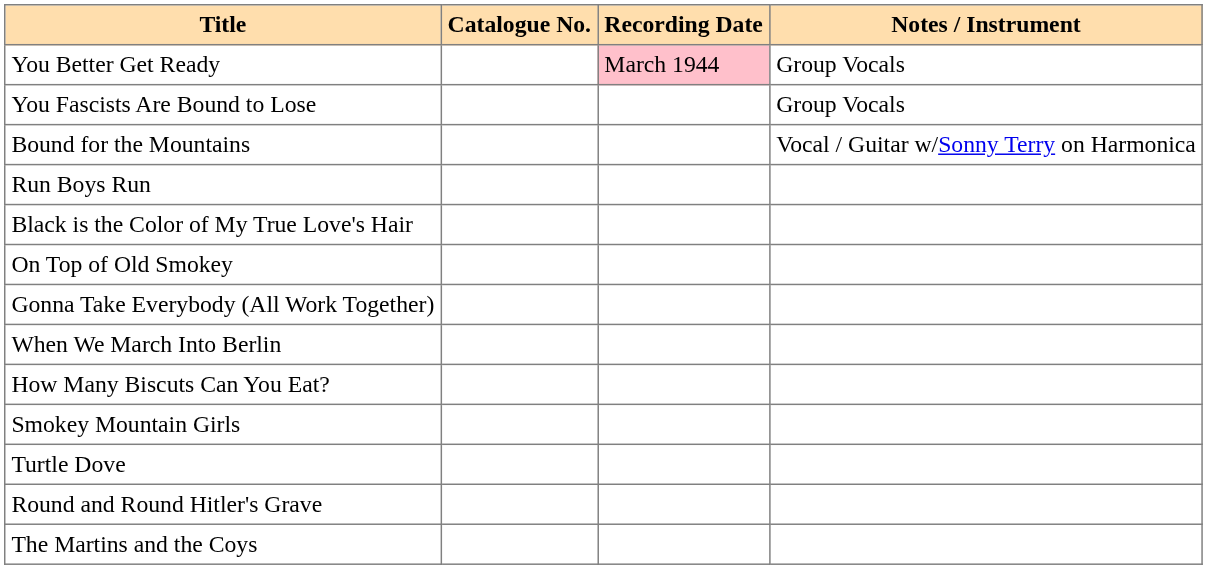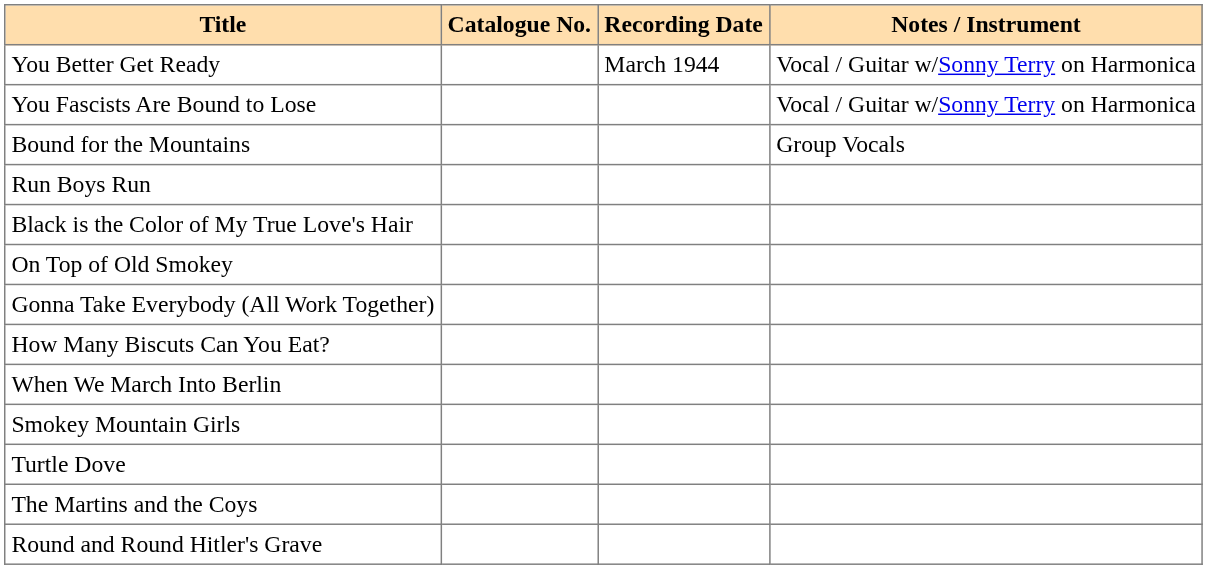You Better Get Ready | Recording Date: pink background -> no background
You Better Get Ready | Notes / Instrument: Group Vocals -> Vocal / Guitar w/Sonny Terry on Harmonica
You Fascists Are Bound to Lose | Notes / Instrument: Group Vocals -> Vocal / Guitar w/Sonny Terry on Harmonica
Bound for the Mountains | Notes / Instrument: Vocal / Guitar w/Sonny Terry on Harmonica -> Group Vocals
rows swapped: When We March Into Berlin <-> How Many Biscuts Can You Eat?
rows swapped: Round and Round Hitler's Grave <-> The Martins and the Coys
